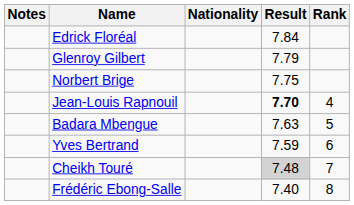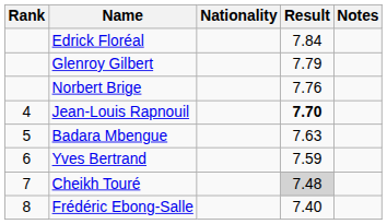columns swapped: Rank <-> Notes
Norbert Brige | Result: 7.75 -> 7.76
